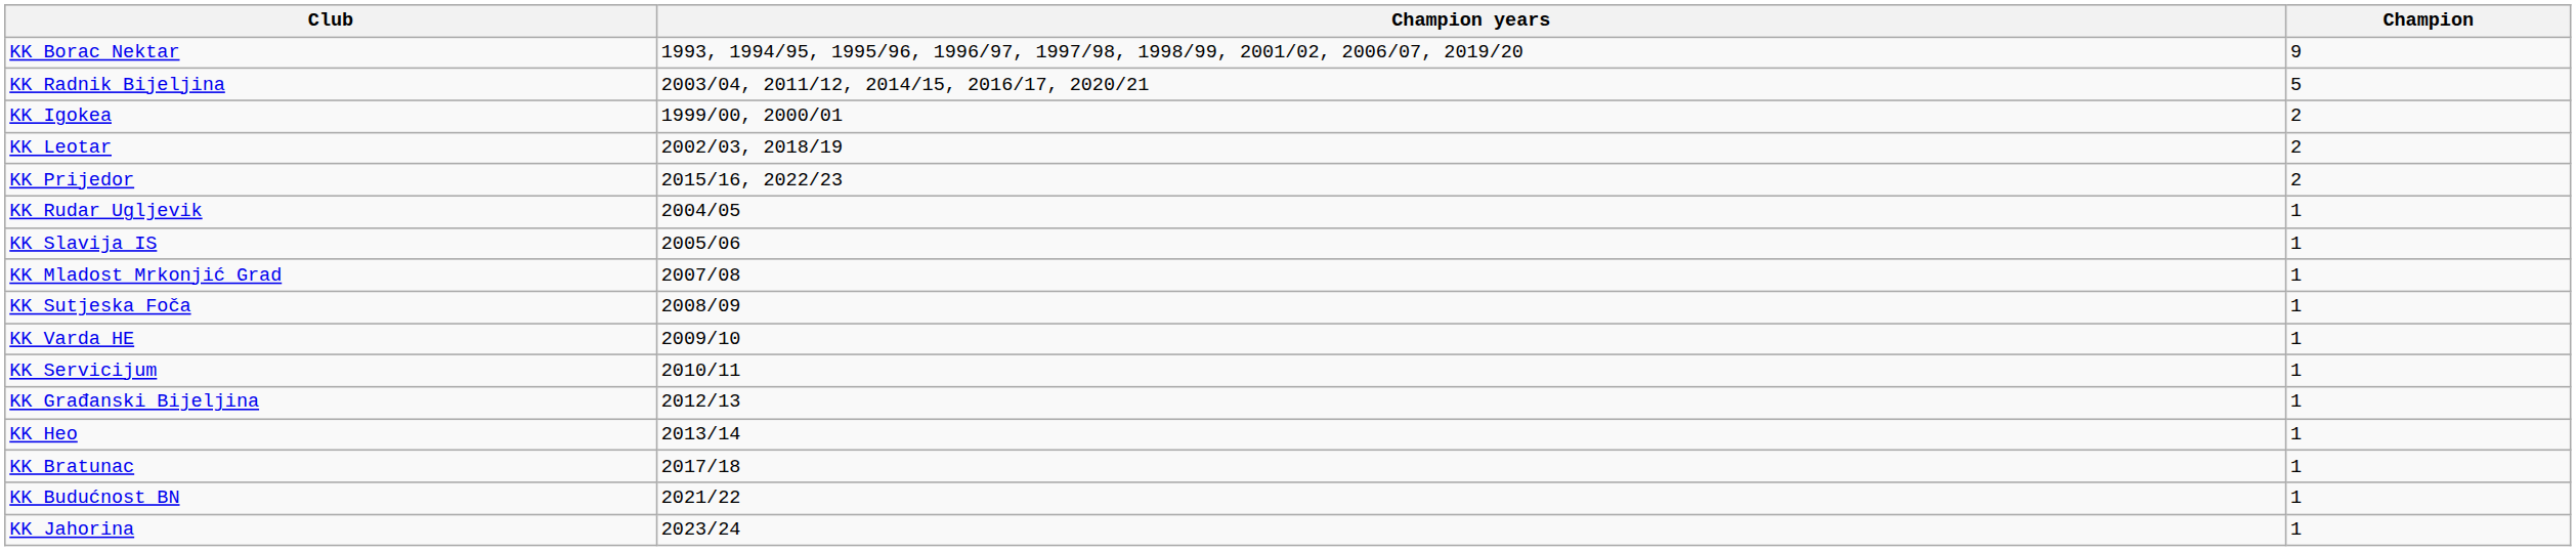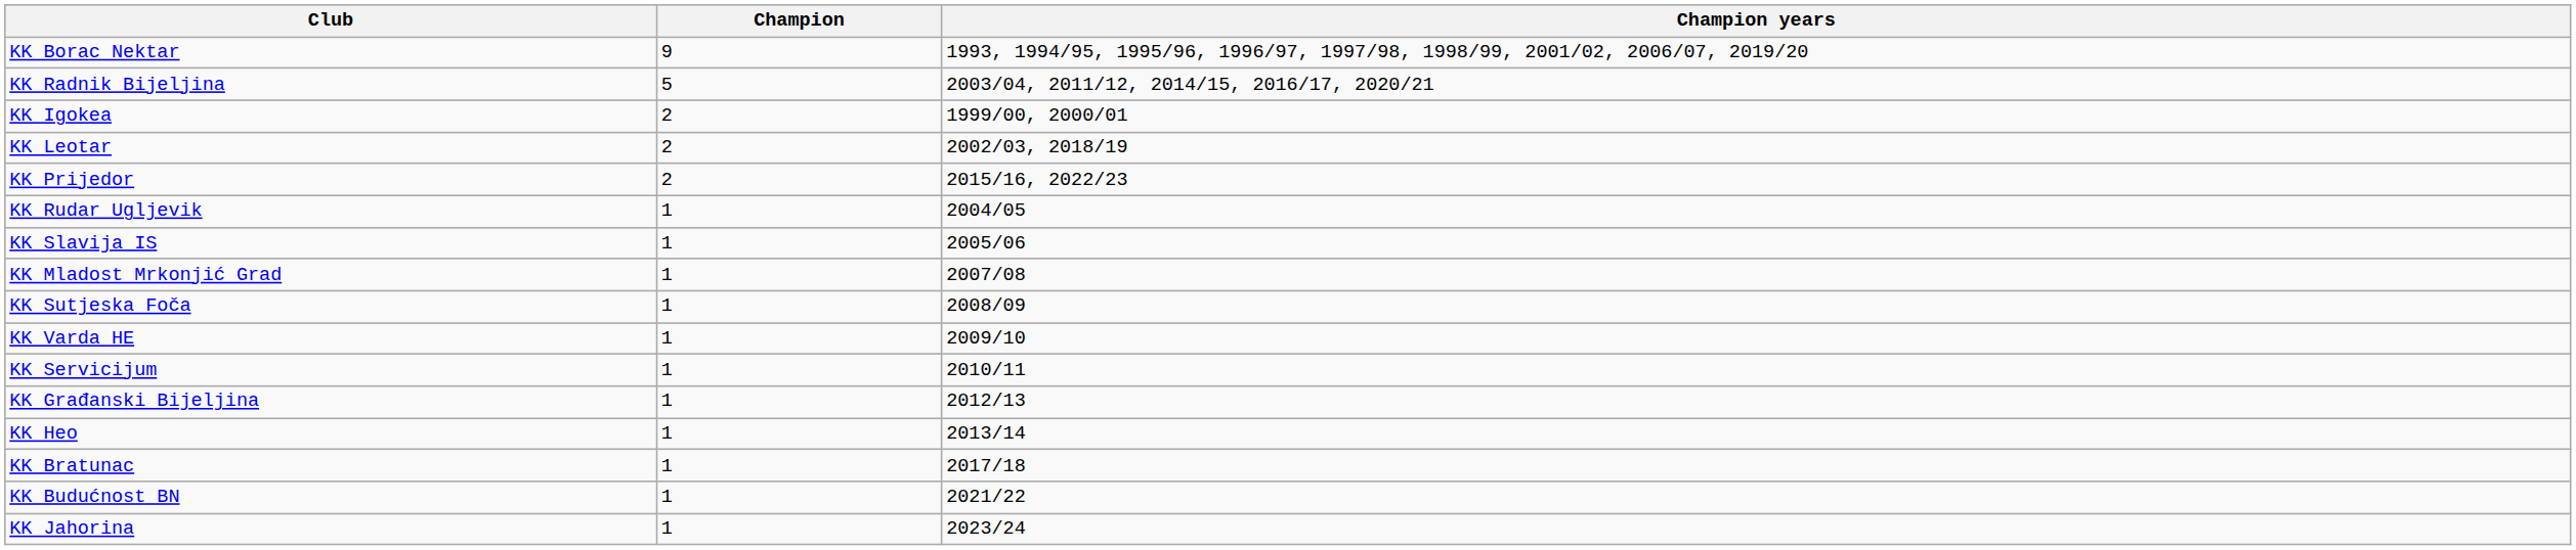columns swapped: Champion <-> Champion years
